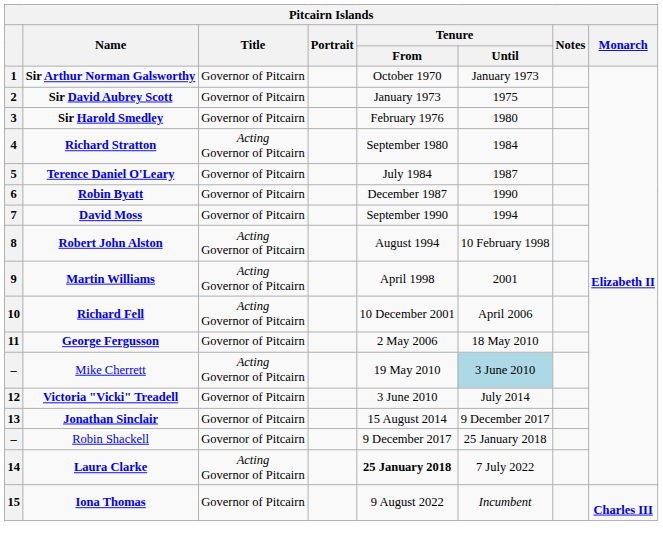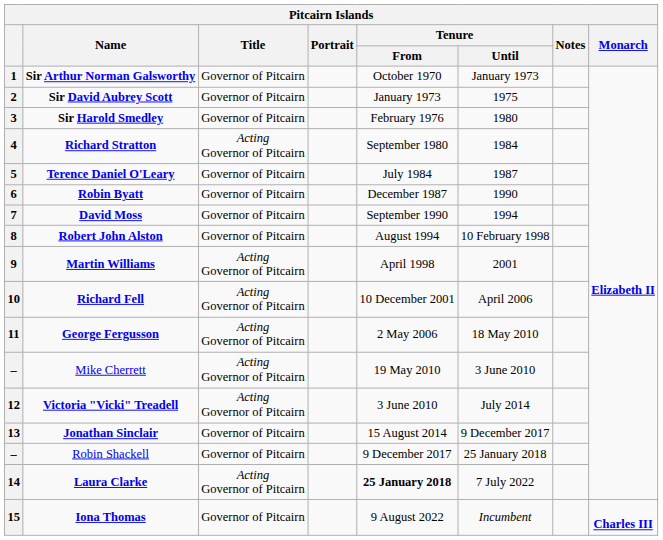Robert John Alston | Title: Acting Governor of Pitcairn -> Governor of Pitcairn
George Fergusson | Title: Governor of Pitcairn -> Acting Governor of Pitcairn
Mike Cherrett | Tenure / Until: lightblue background -> no background
Victoria "Vicki" Treadell | Title: Governor of Pitcairn -> Acting Governor of Pitcairn
